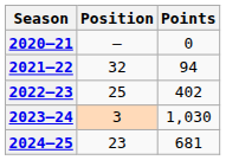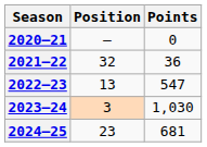2021–22 | Points: 94 -> 36
2022–23 | Position: 25 -> 13
2022–23 | Points: 402 -> 547
